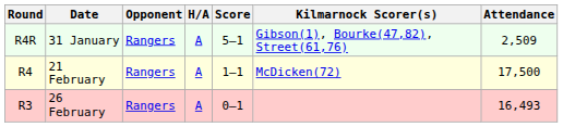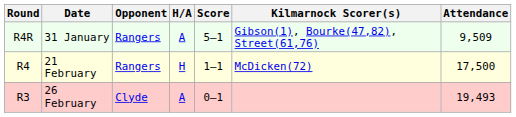31 January | Attendance: 2,509 -> 9,509
21 February | H/A: A -> H
26 February | Opponent: Rangers -> Clyde
26 February | Attendance: 16,493 -> 19,493
